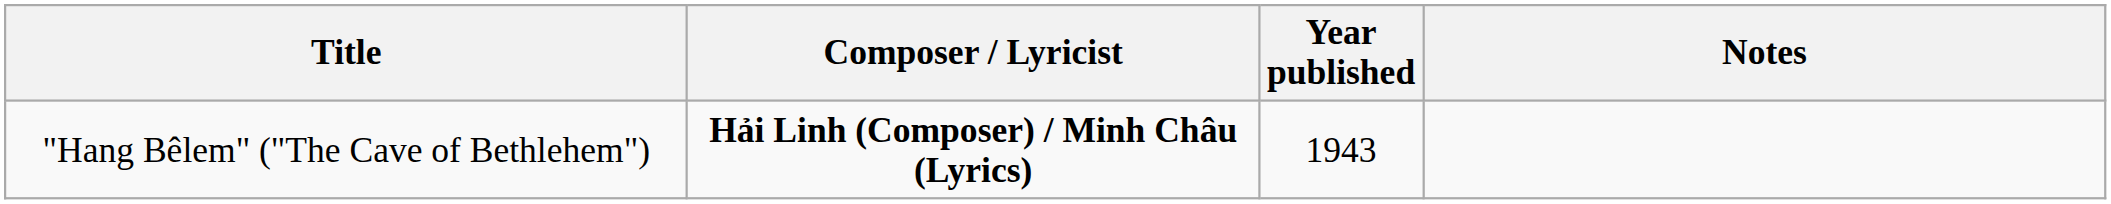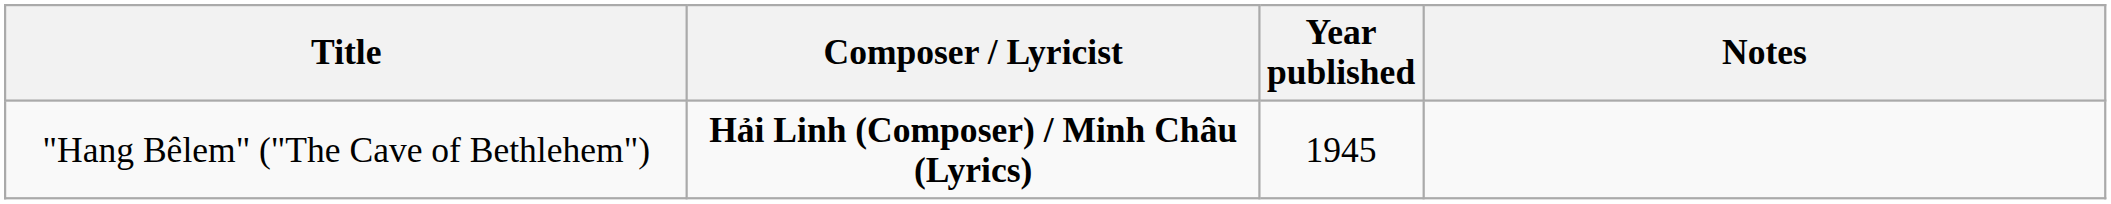"Hang Bêlem" ("The Cave of Bethlehem") | Year published: 1943 -> 1945
